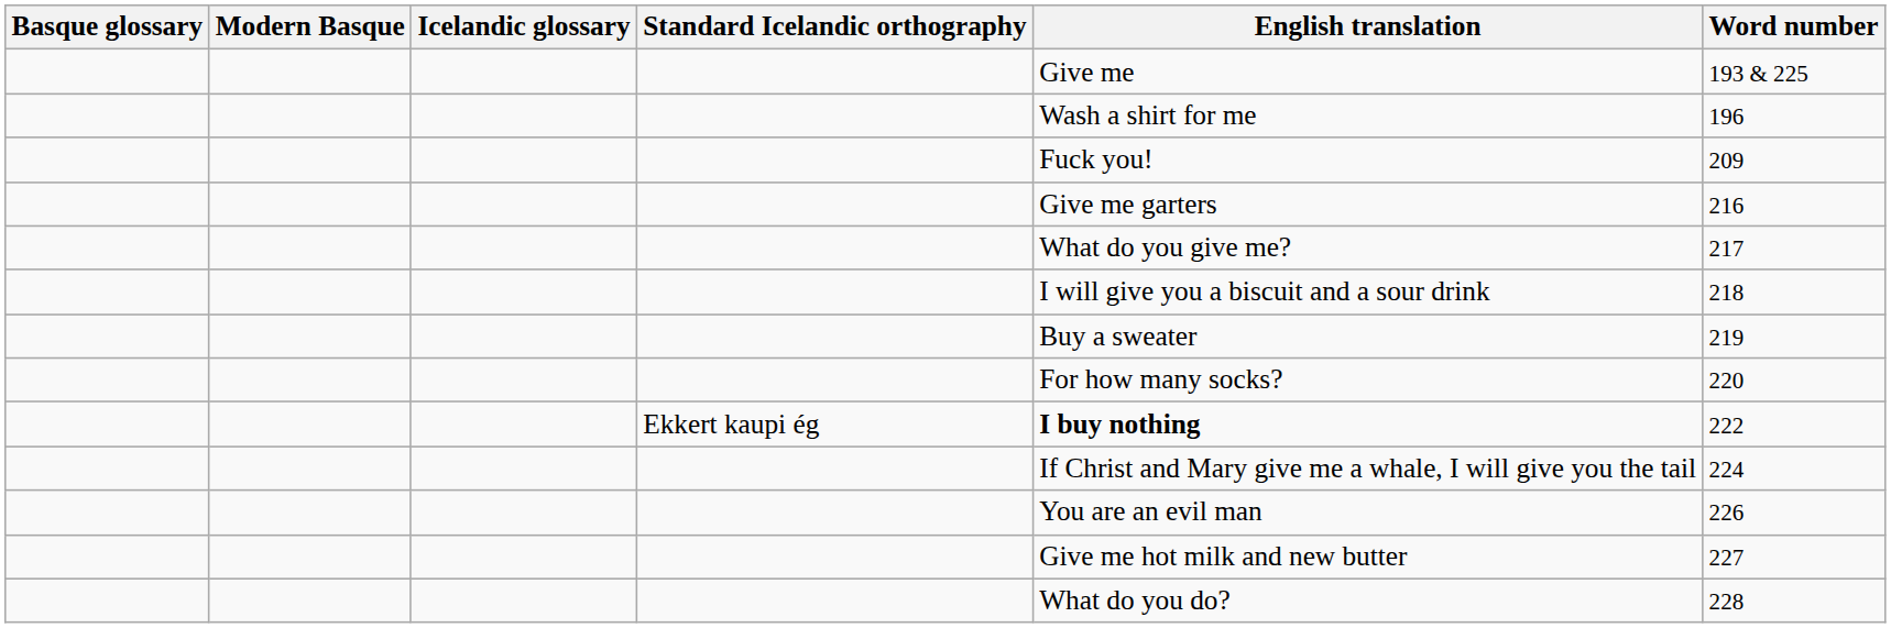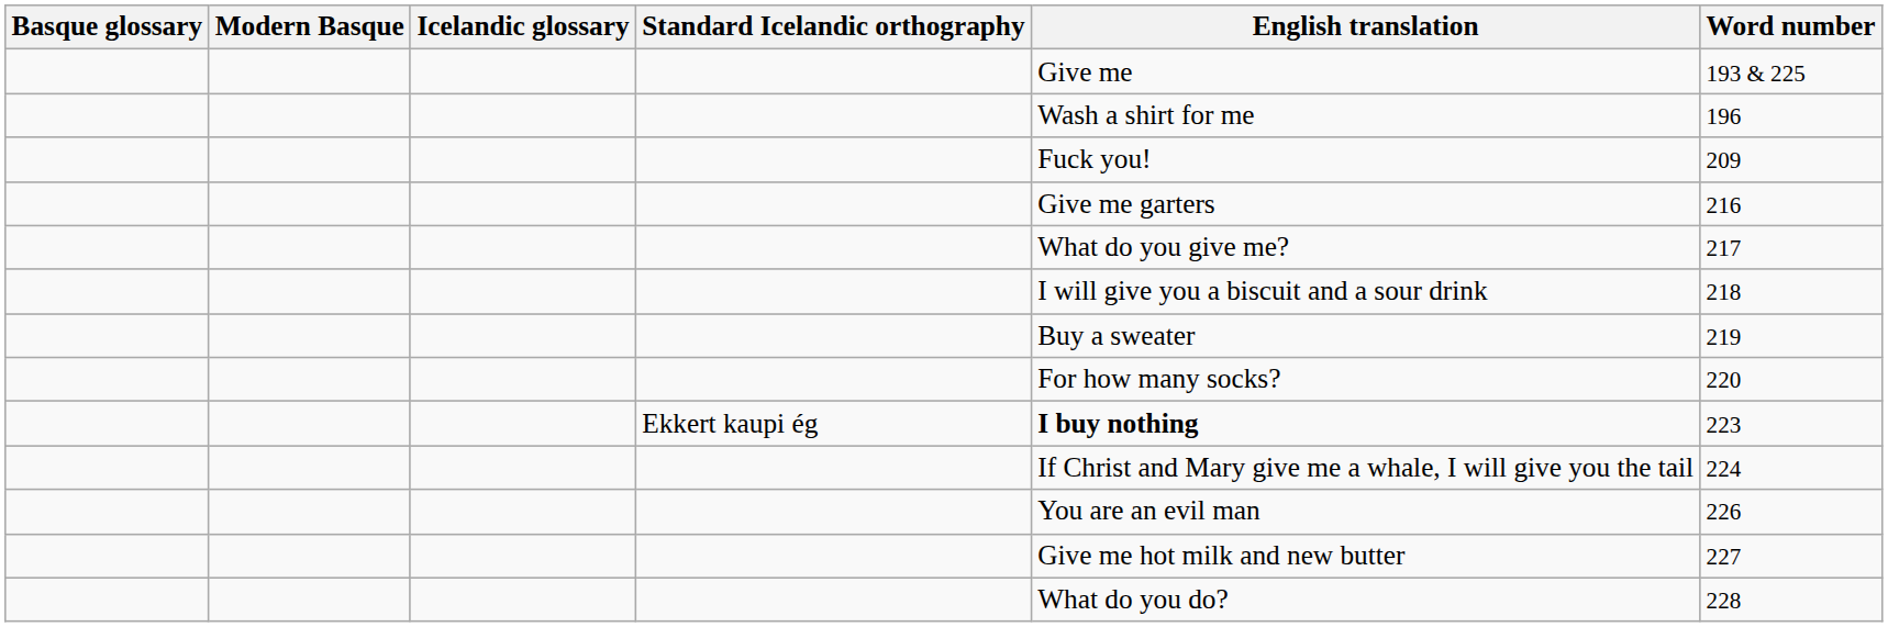Ekkert kaupi ég | Word number: 222 -> 223
